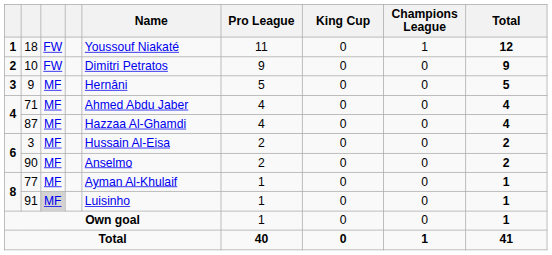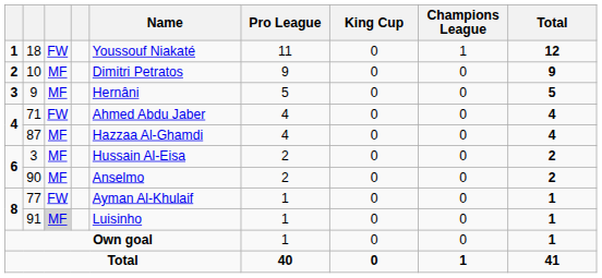10 | column 3: FW -> MF
71 | column 3: MF -> FW
77 | column 3: MF -> FW
